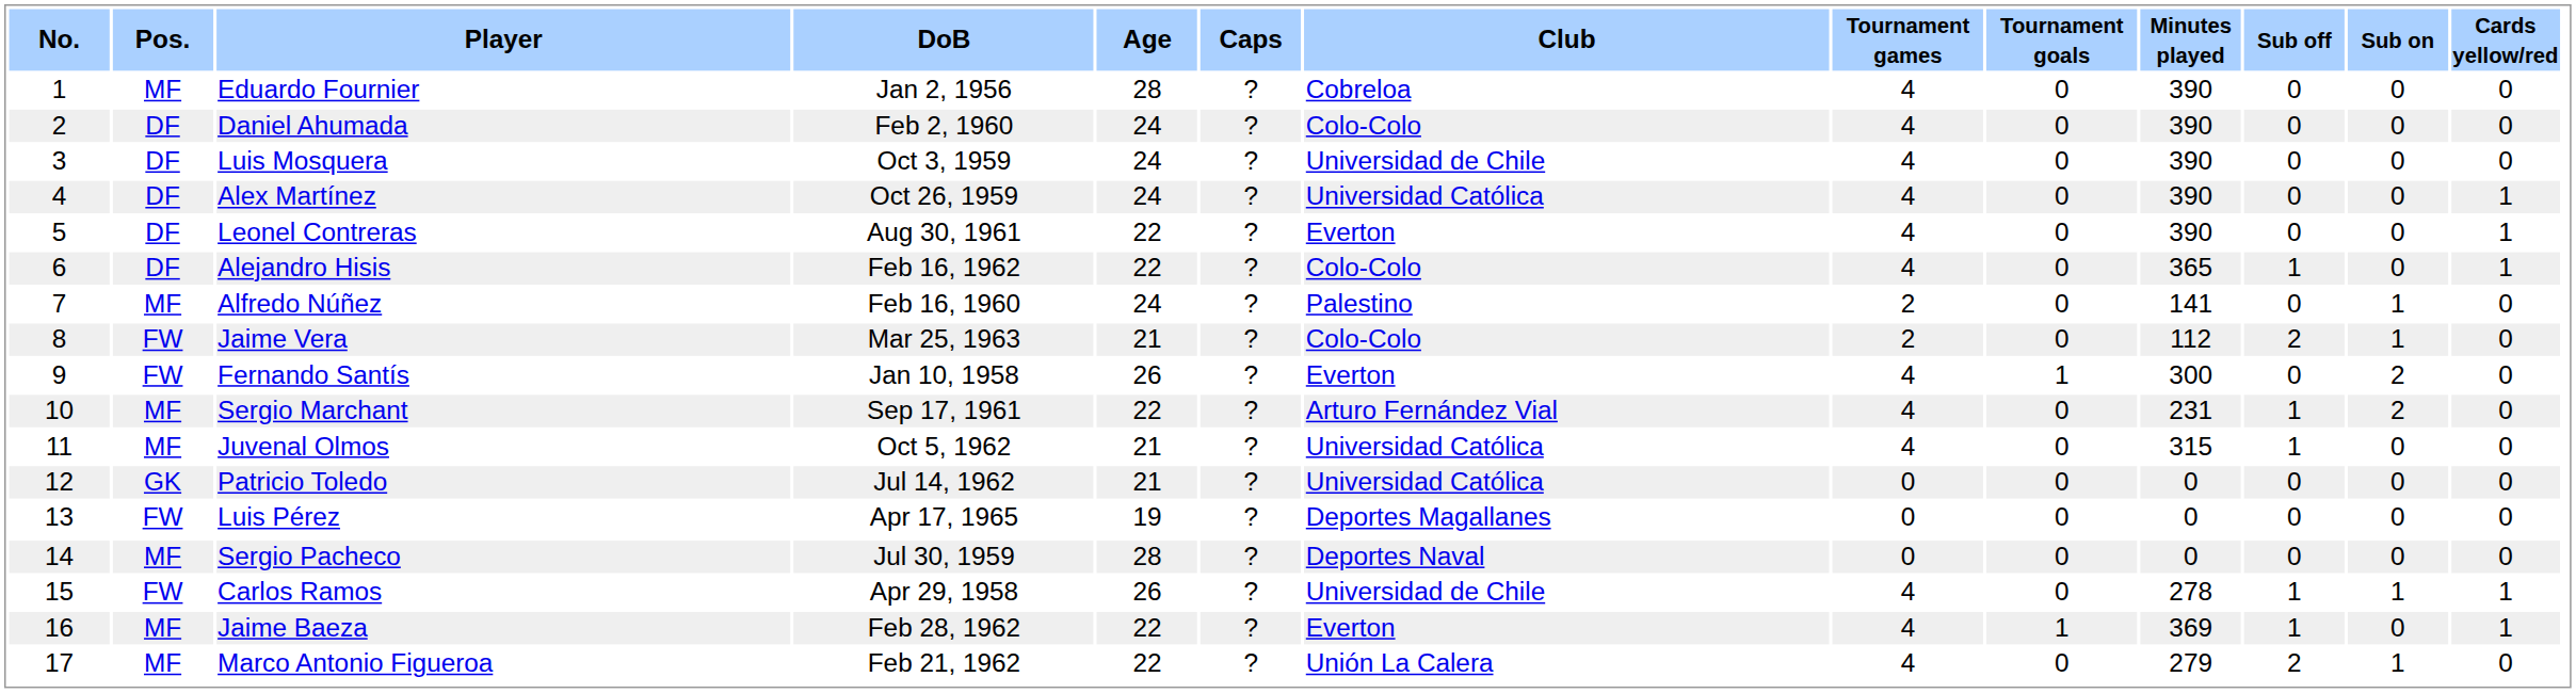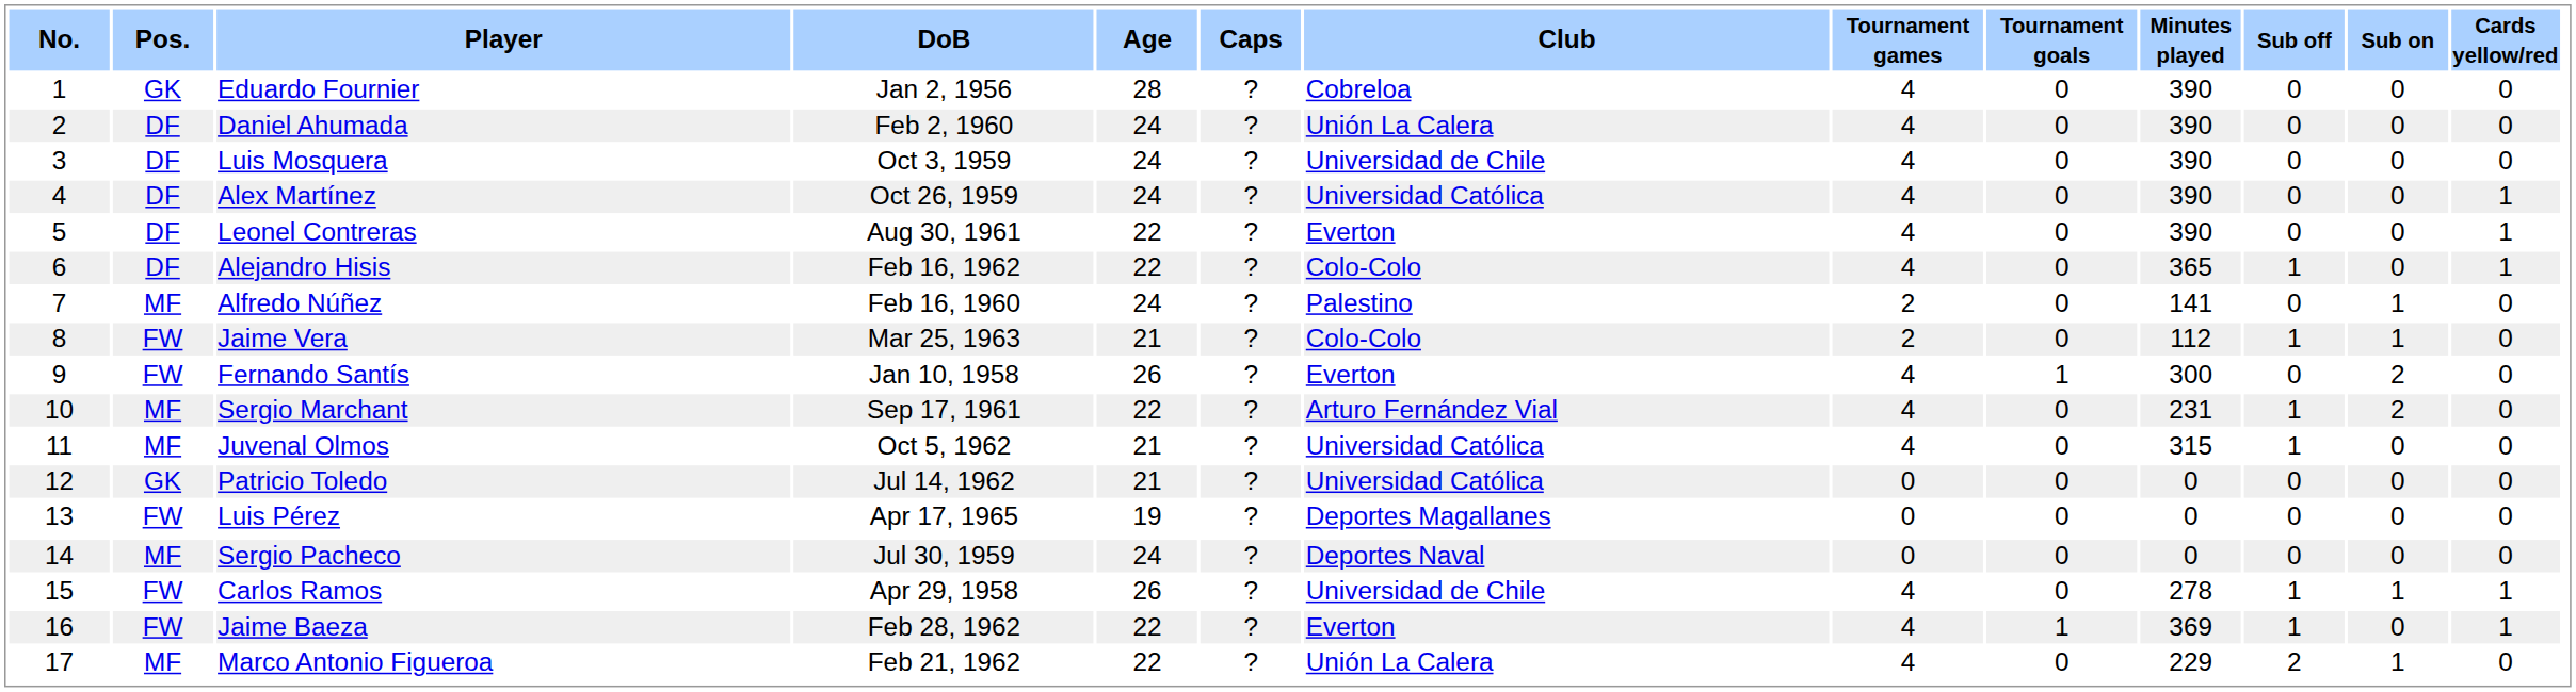Eduardo Fournier | Pos.: MF -> GK
Daniel Ahumada | Club: Colo-Colo -> Unión La Calera
Jaime Vera | Sub off: 2 -> 1
Sergio Pacheco | Age: 28 -> 24
Jaime Baeza | Pos.: MF -> FW
Marco Antonio Figueroa | Minutes played: 279 -> 229
